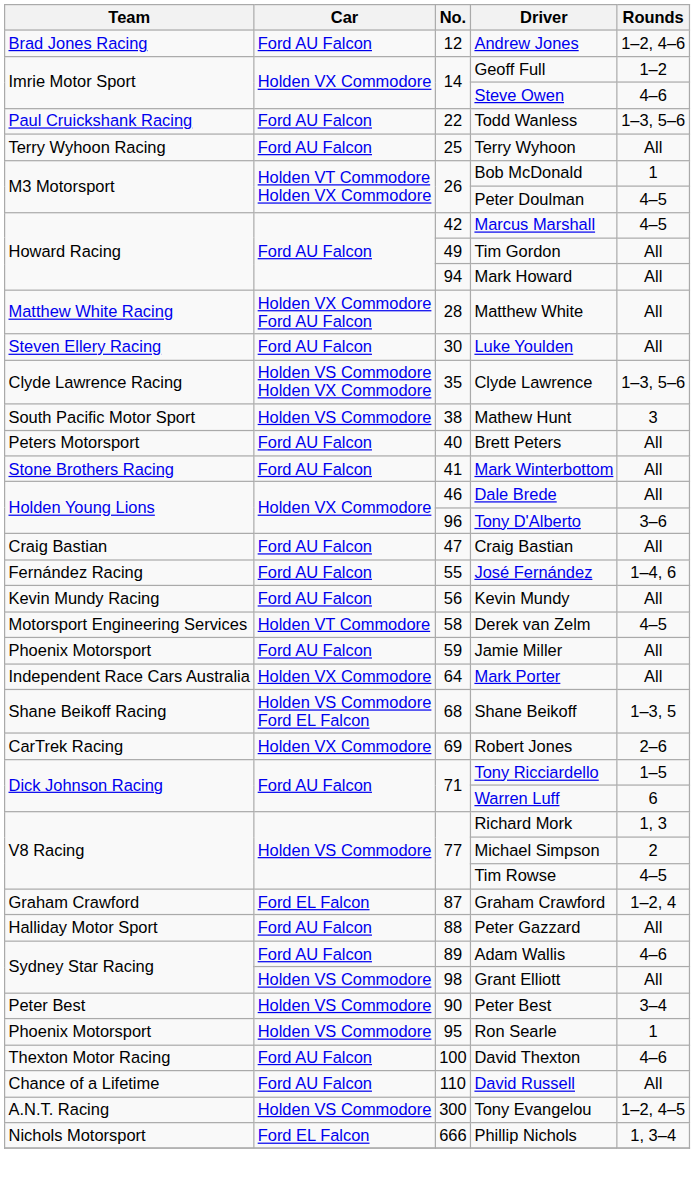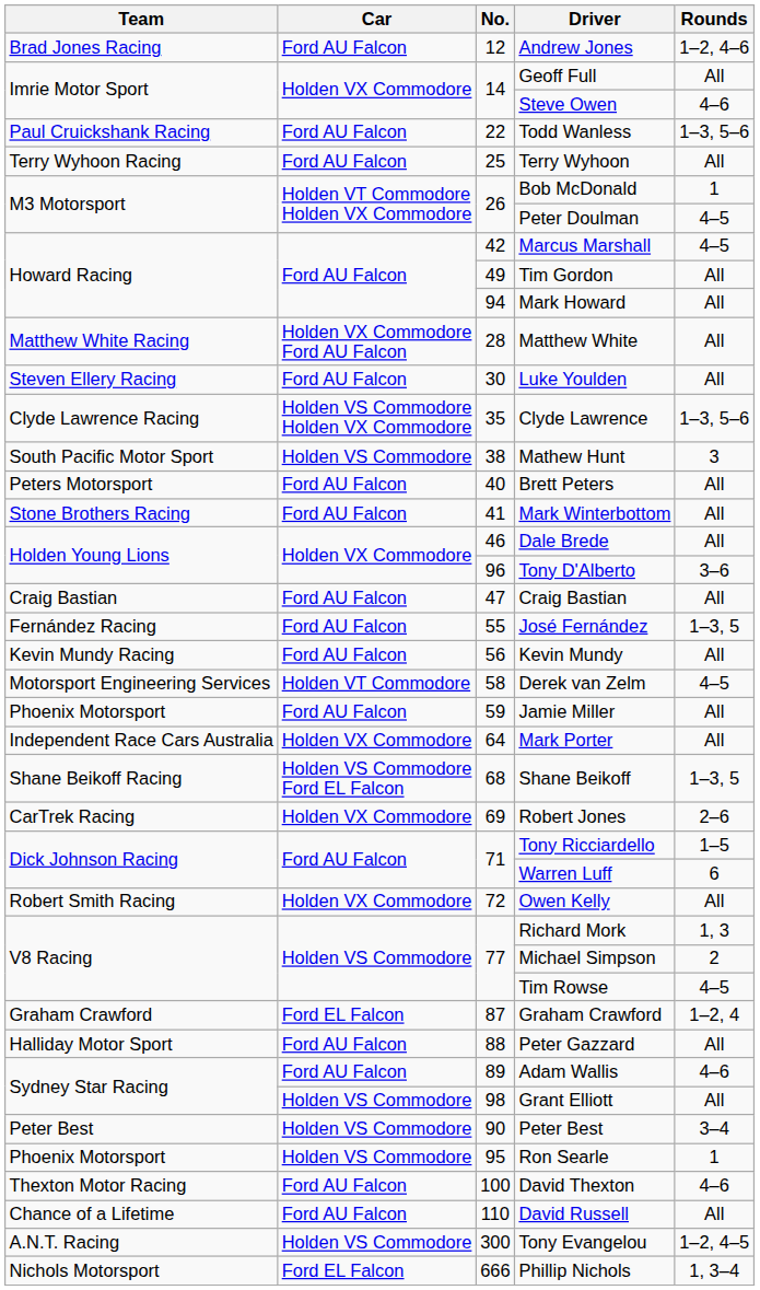Geoff Full | Rounds: 1–2 -> All
José Fernández | Rounds: 1–4, 6 -> 1–3, 5
+ row: Robert Smith Racing | Holden VX Commodore | 72 | Owen Kelly | All
